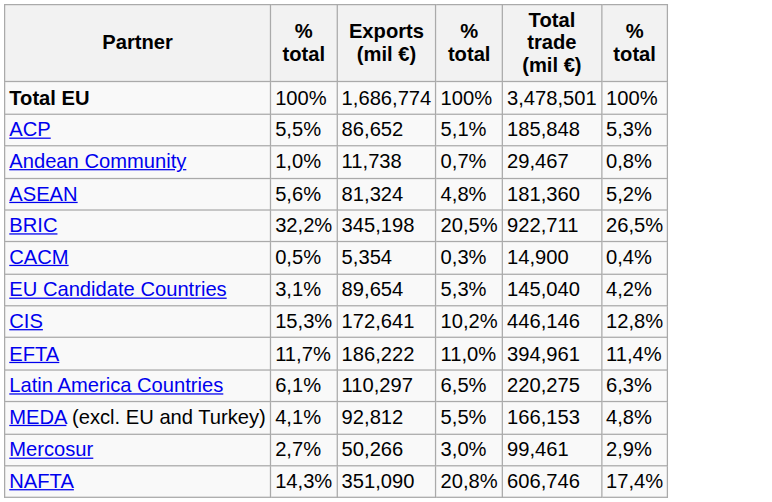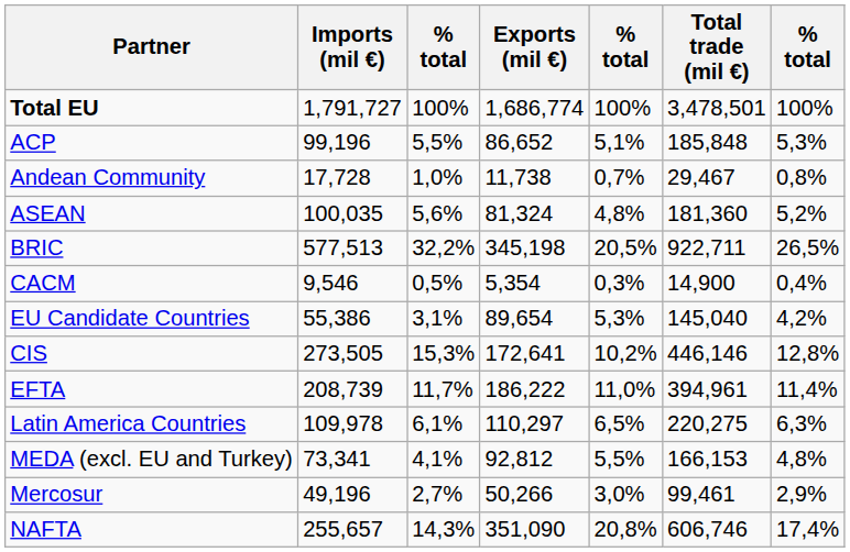+ column: Imports (mil €) | 1,791,727 | 99,196 | 17,728 | 100,035 | 577,513 | 9,546 | 55,386 | 273,505 | 208,739 | 109,978 | 73,341 | 49,196 | 255,657
